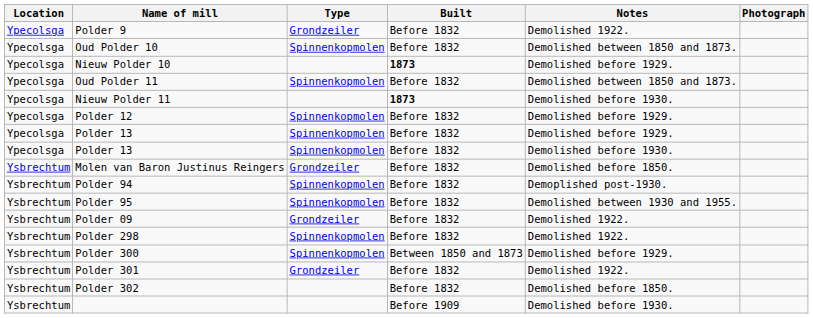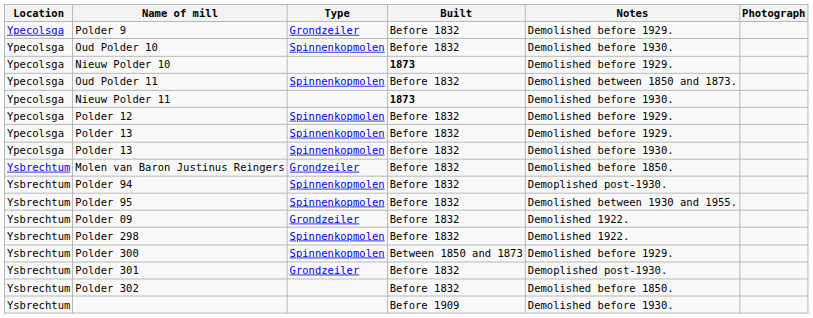Polder 9 | Notes: Demolished 1922. -> Demolished before 1929.
Oud Polder 10 | Notes: Demolished between 1850 and 1873. -> Demolished before 1930.
Polder 301 | Notes: Demolished 1922. -> Demoplished post-1930.
